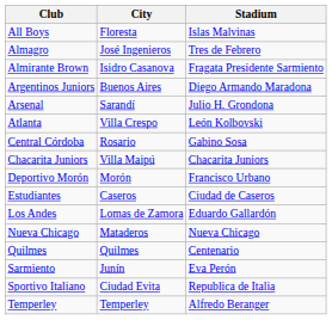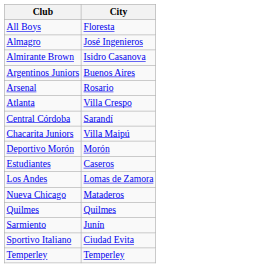- column: Stadium | Islas Malvinas | Tres de Febrero | Fragata Presidente Sarmiento | Diego Armando Maradona | Julio H. Grondona | León Kolbovski | Gabino Sosa | Chacarita Juniors | Francisco Urbano | Ciudad de Caseros | Eduardo Gallardón | Nueva Chicago | Centenario | Eva Perón | Republica de Italia | Alfredo Beranger
Arsenal | City: Sarandí -> Rosario
Central Córdoba | City: Rosario -> Sarandí
